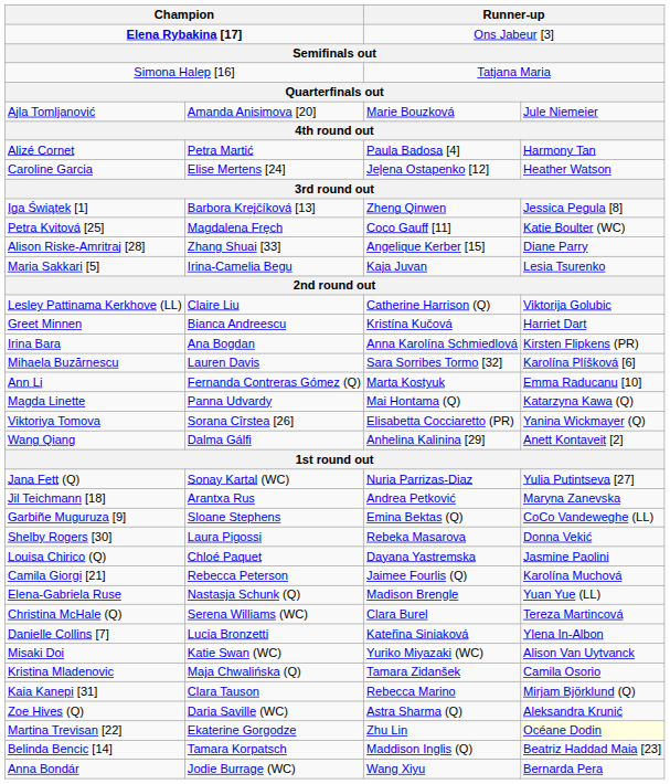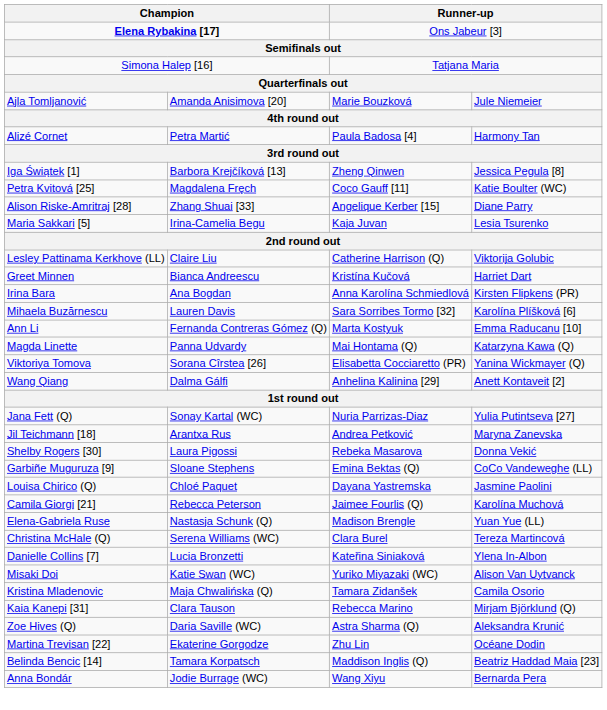- row: Caroline Garcia | Elise Mertens [24] | Jeļena Ostapenko [12] | Heather Watson
rows swapped: Garbiñe Muguruza [9] <-> Shelby Rogers [30]
Martina Trevisan [22] | column 4: lightyellow background -> no background
